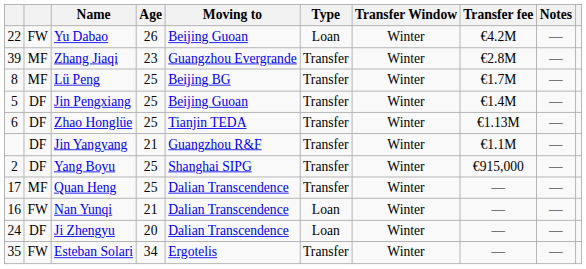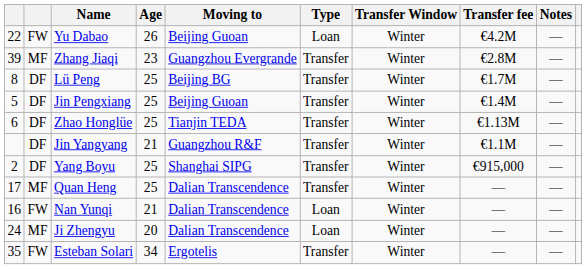Lü Peng | column 2: MF -> DF
Ji Zhengyu | column 2: DF -> MF
